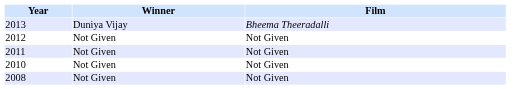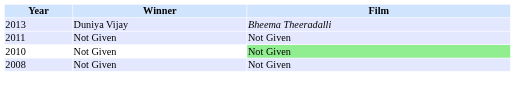- row: 2012 | Not Given | Not Given
2010 | Film: no background -> lightgreen background
